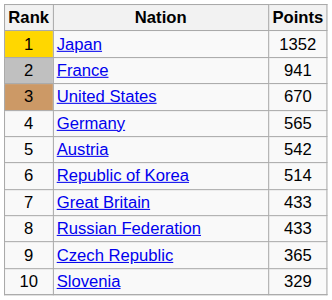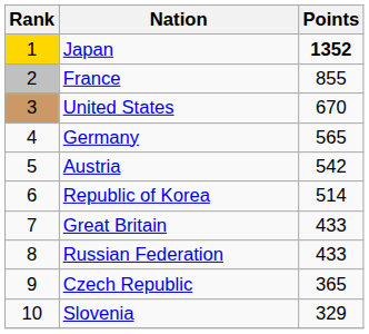Japan | Points: normal -> bold
France | Points: 941 -> 855
